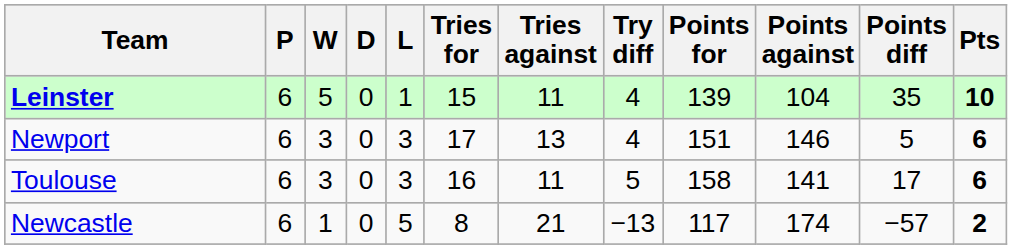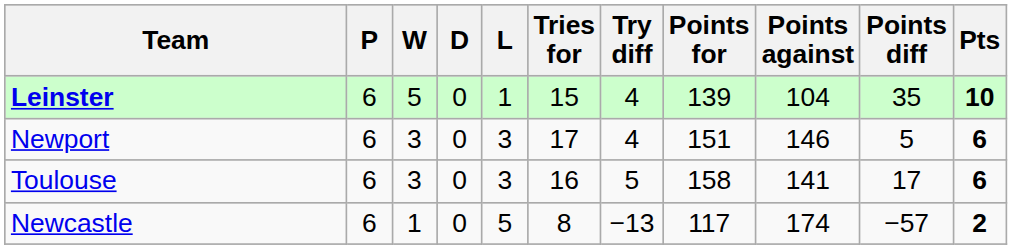- column: Tries against | 11 | 13 | 11 | 21
